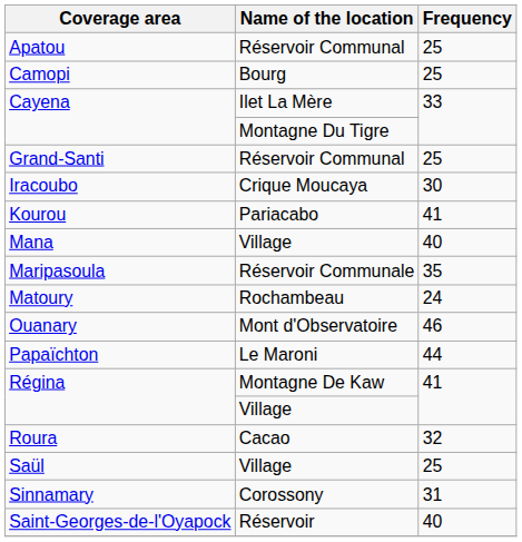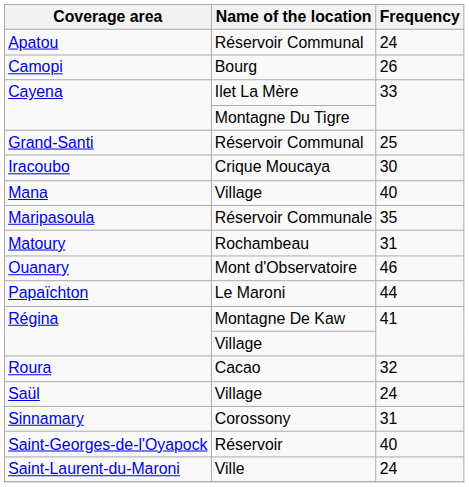Apatou | Frequency: 25 -> 24
Camopi | Frequency: 25 -> 26
- row: Kourou | Pariacabo | 41
Matoury | Frequency: 24 -> 31
Saül | Frequency: 25 -> 24
+ row: Saint-Laurent-du-Maroni | Ville | 24
